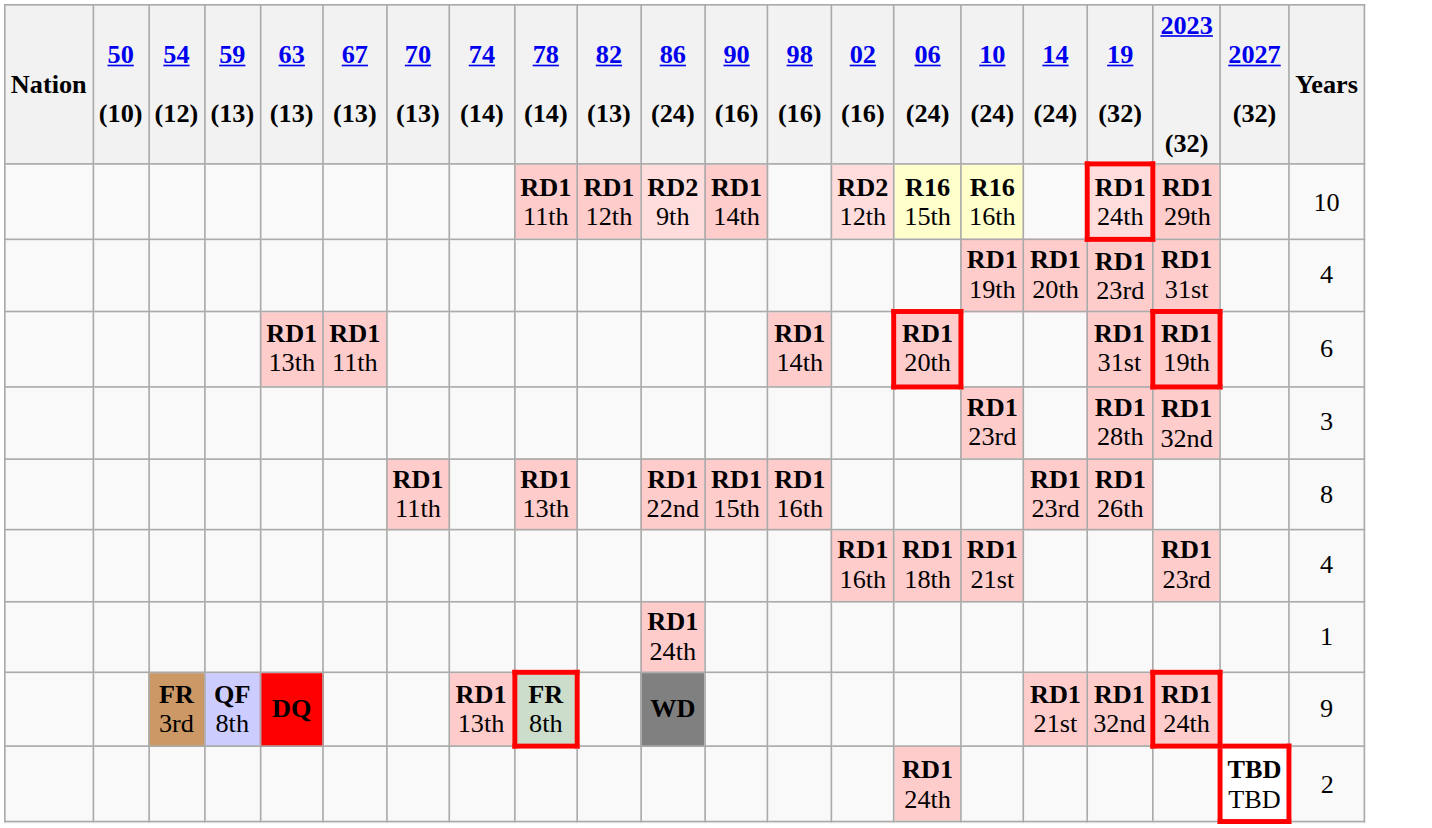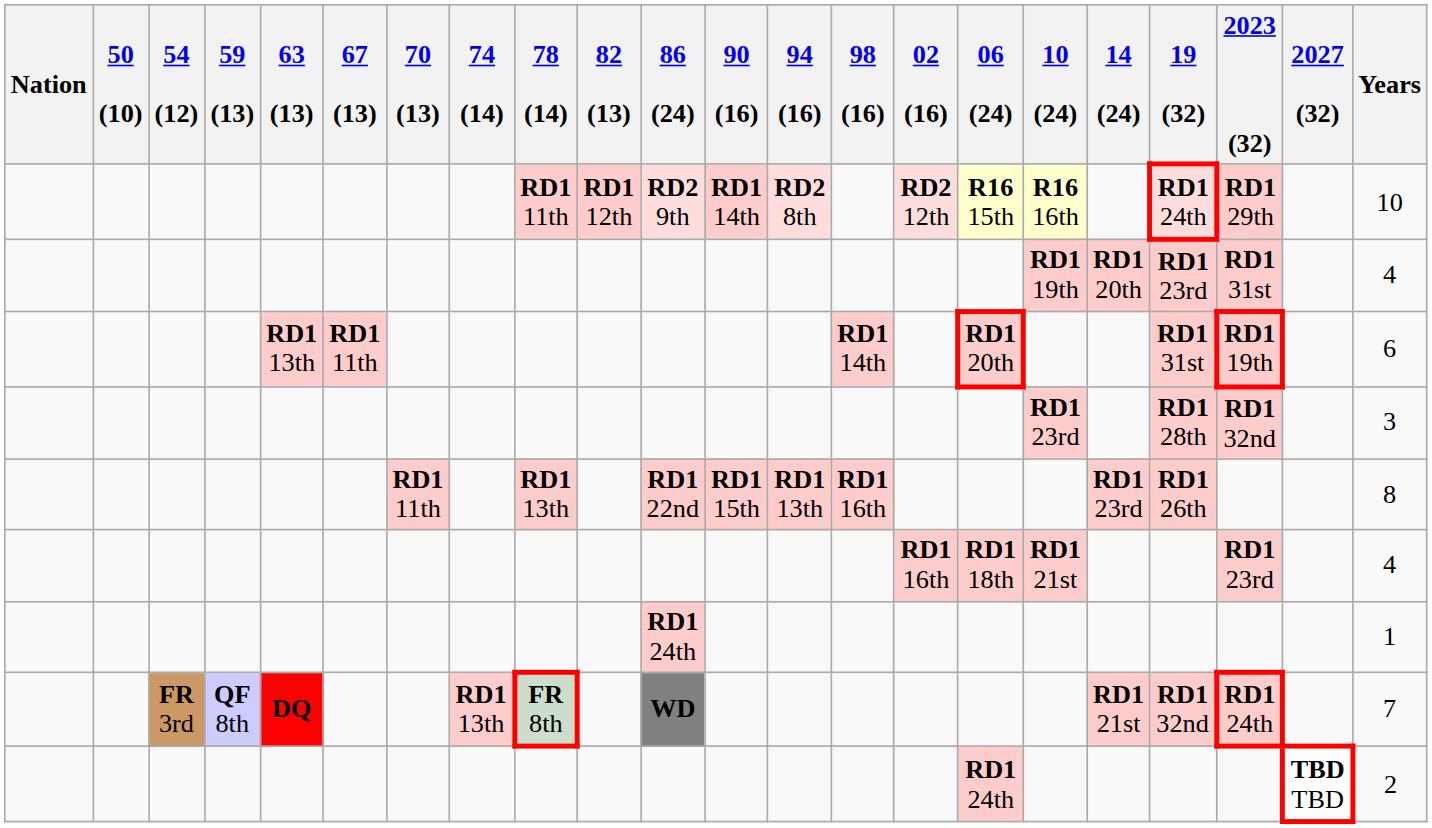+ column: 94 (16) | RD2 8th | RD1 13th
FR 3rd | Years: 9 -> 7
